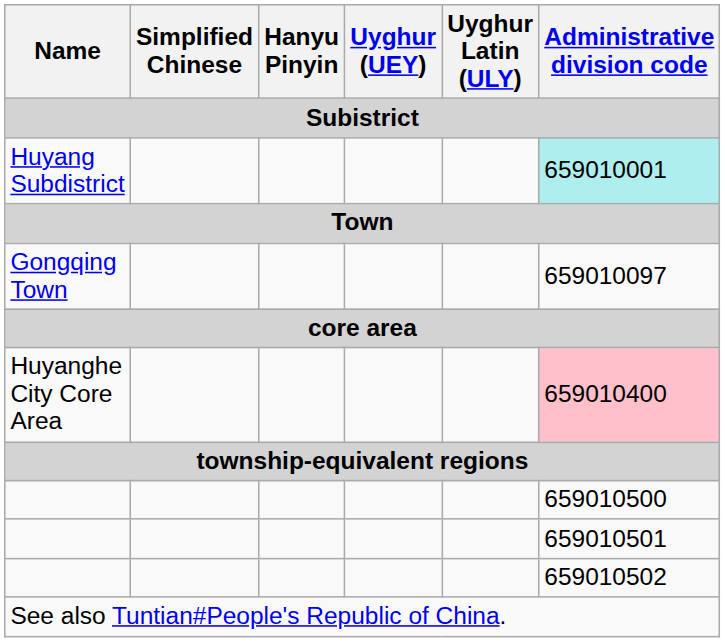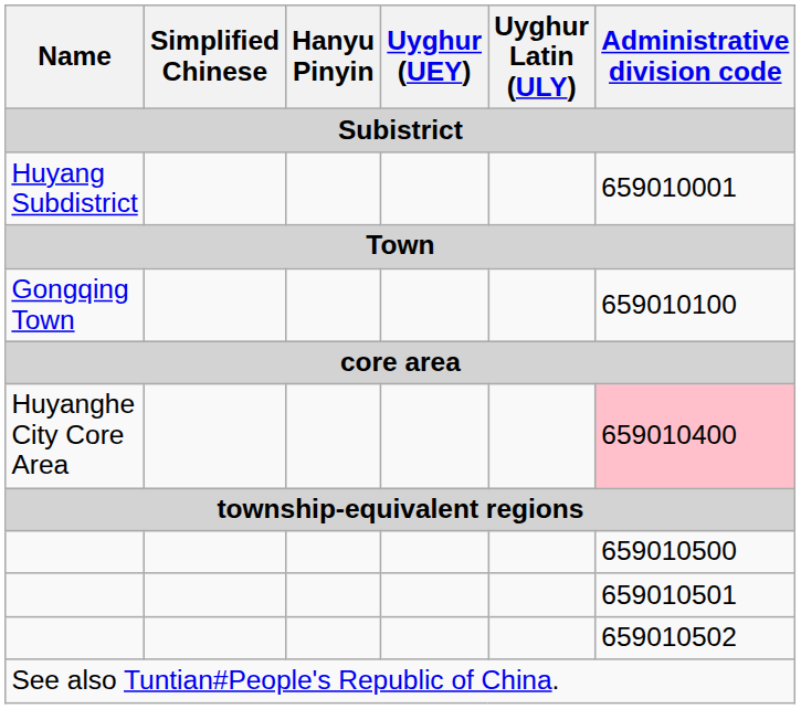Huyang Subdistrict | Administrative division code: paleturquoise background -> no background
Gongqing Town | Administrative division code: 659010097 -> 659010100
